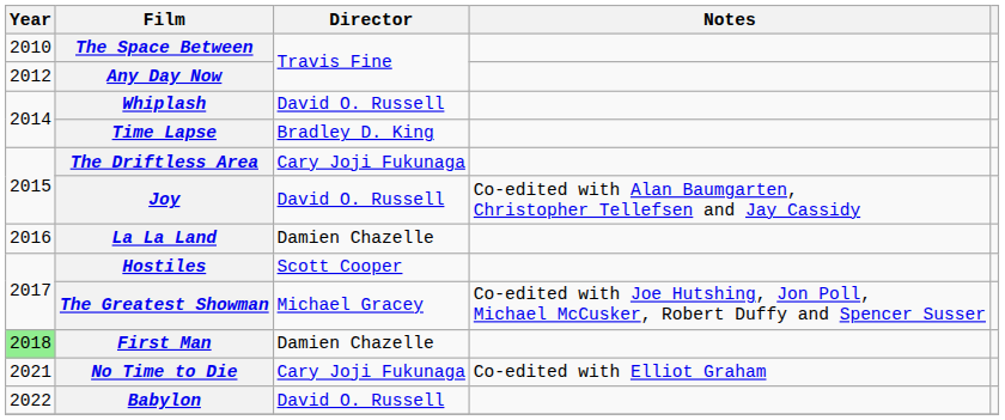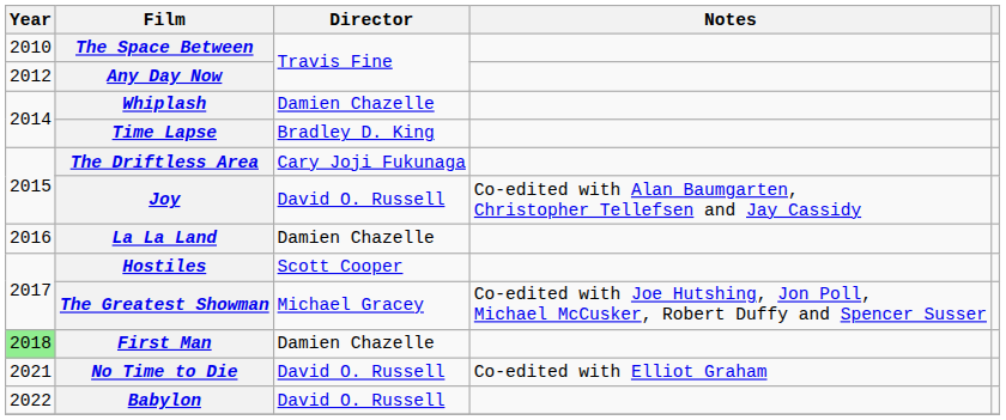Whiplash | Director: David O. Russell -> Damien Chazelle
No Time to Die | Director: Cary Joji Fukunaga -> David O. Russell
